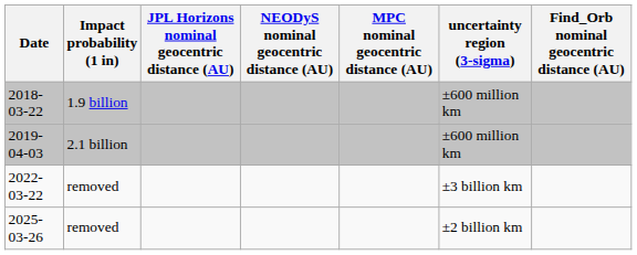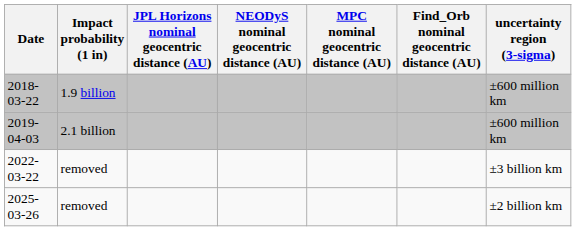columns swapped: Find_Orb nominal geocentric distance (AU) <-> uncertainty region (3-sigma)
